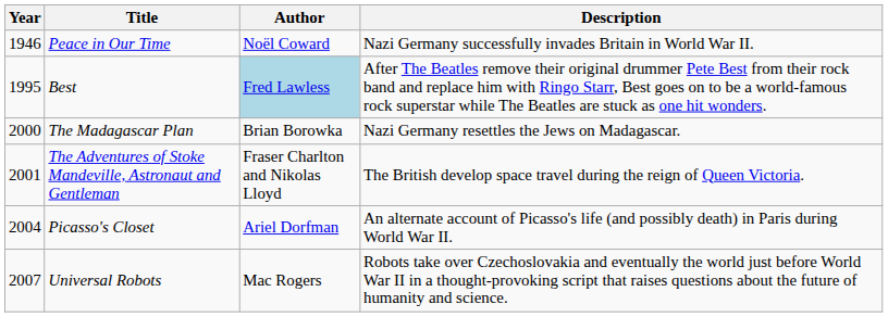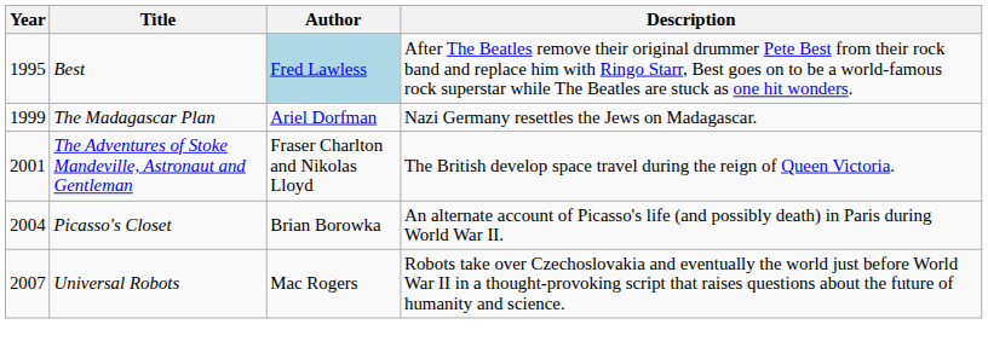- row: 1946 | Peace in Our Time | Noël Coward | Nazi Germany successfully invades Britain in World War II.
The Madagascar Plan | Year: 2000 -> 1999
The Madagascar Plan | Author: Brian Borowka -> Ariel Dorfman
Picasso's Closet | Author: Ariel Dorfman -> Brian Borowka
